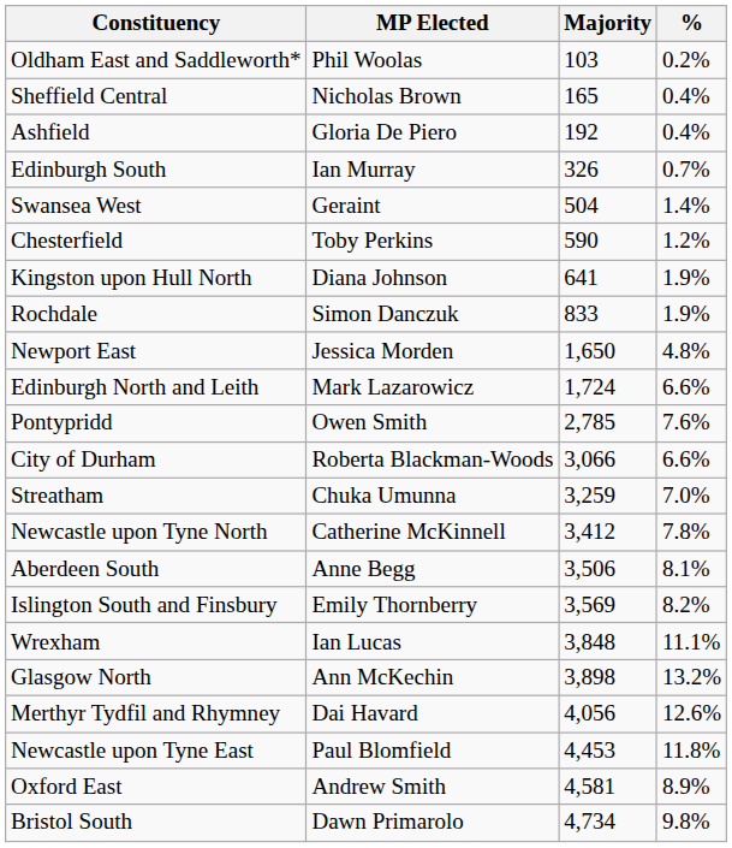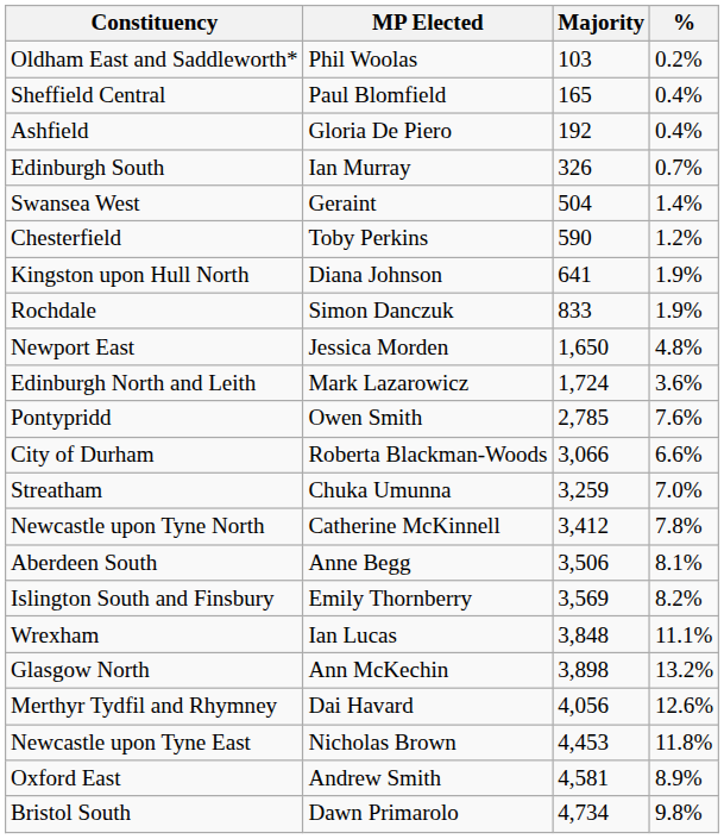Sheffield Central | MP Elected: Nicholas Brown -> Paul Blomfield
Edinburgh North and Leith | %: 6.6% -> 3.6%
Newcastle upon Tyne East | MP Elected: Paul Blomfield -> Nicholas Brown
